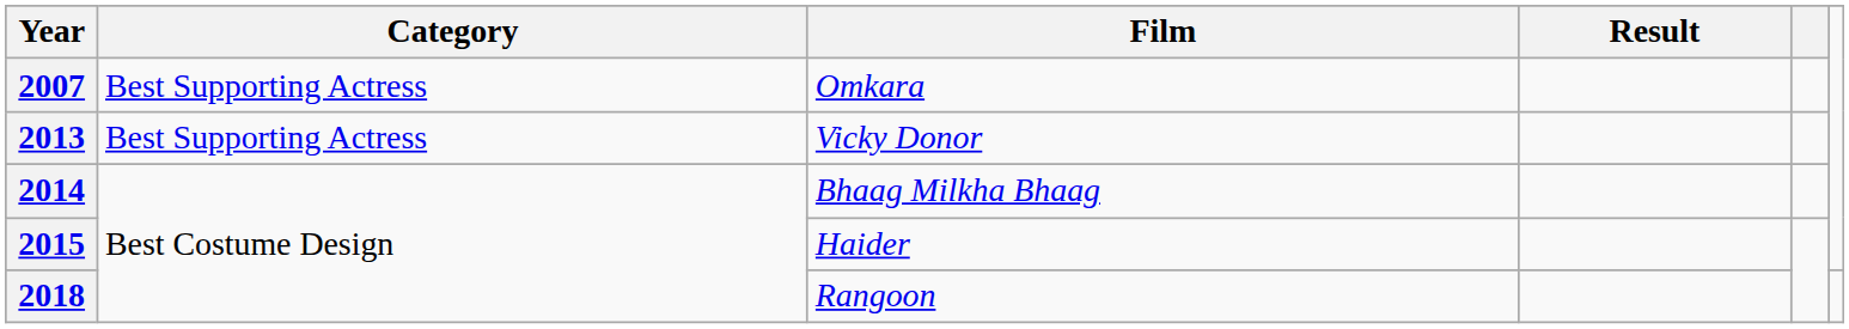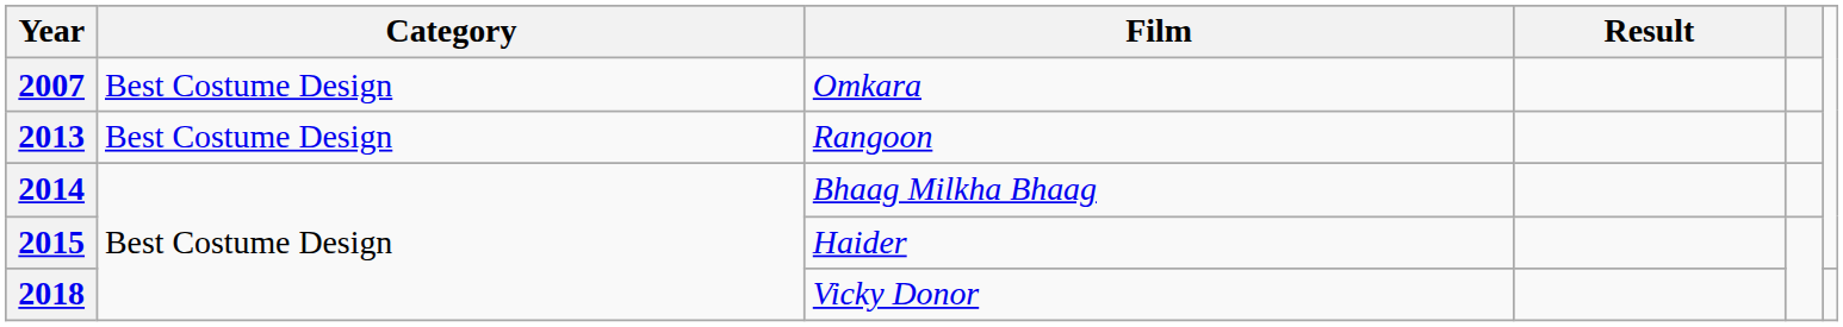2007 | Category: Best Supporting Actress -> Best Costume Design
2013 | Category: Best Supporting Actress -> Best Costume Design
2013 | Film: Vicky Donor -> Rangoon
2018 | Film: Rangoon -> Vicky Donor
